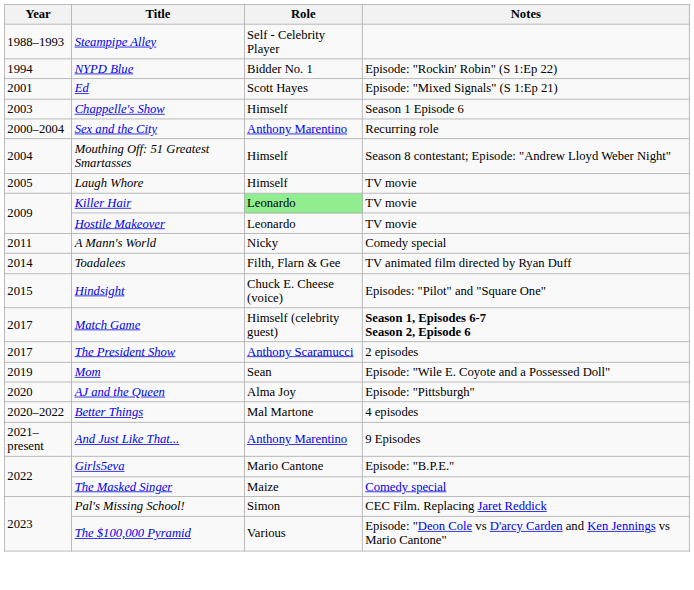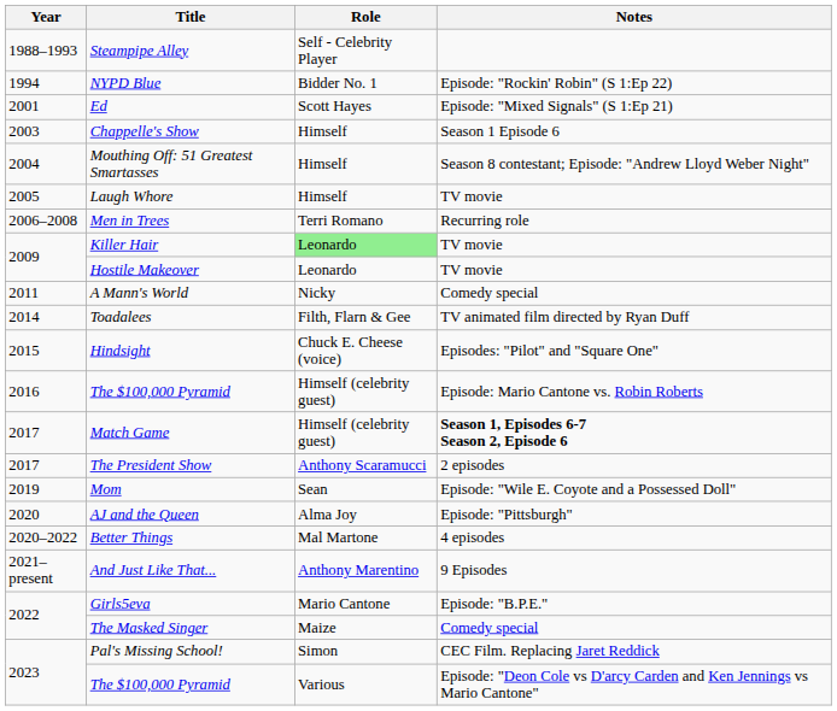- row: 2000–2004 | Sex and the City | Anthony Marentino | Recurring role
+ row: 2006–2008 | Men in Trees | Terri Romano | Recurring role
+ row: 2016 | The $100,000 Pyramid | Himself (celebrity guest) | Episode: Mario Cantone vs. Robin Roberts
